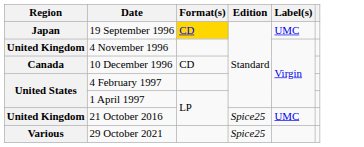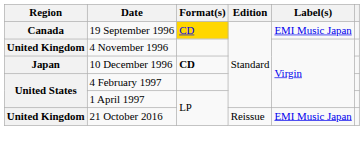19 September 1996 | Region: Japan -> Canada
19 September 1996 | Label(s): UMC -> EMI Music Japan
10 December 1996 | Region: Canada -> Japan
10 December 1996 | Format(s): normal -> bold
21 October 2016 | Edition: Spice25 -> Reissue
21 October 2016 | Label(s): UMC -> EMI Music Japan
- row: Various | 29 October 2021 | Spice25
